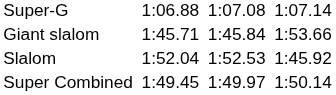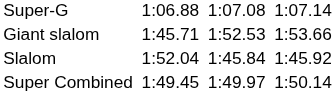Giant slalom | column 5: 1:45.84 -> 1:52.53
Slalom | column 5: 1:52.53 -> 1:45.84
